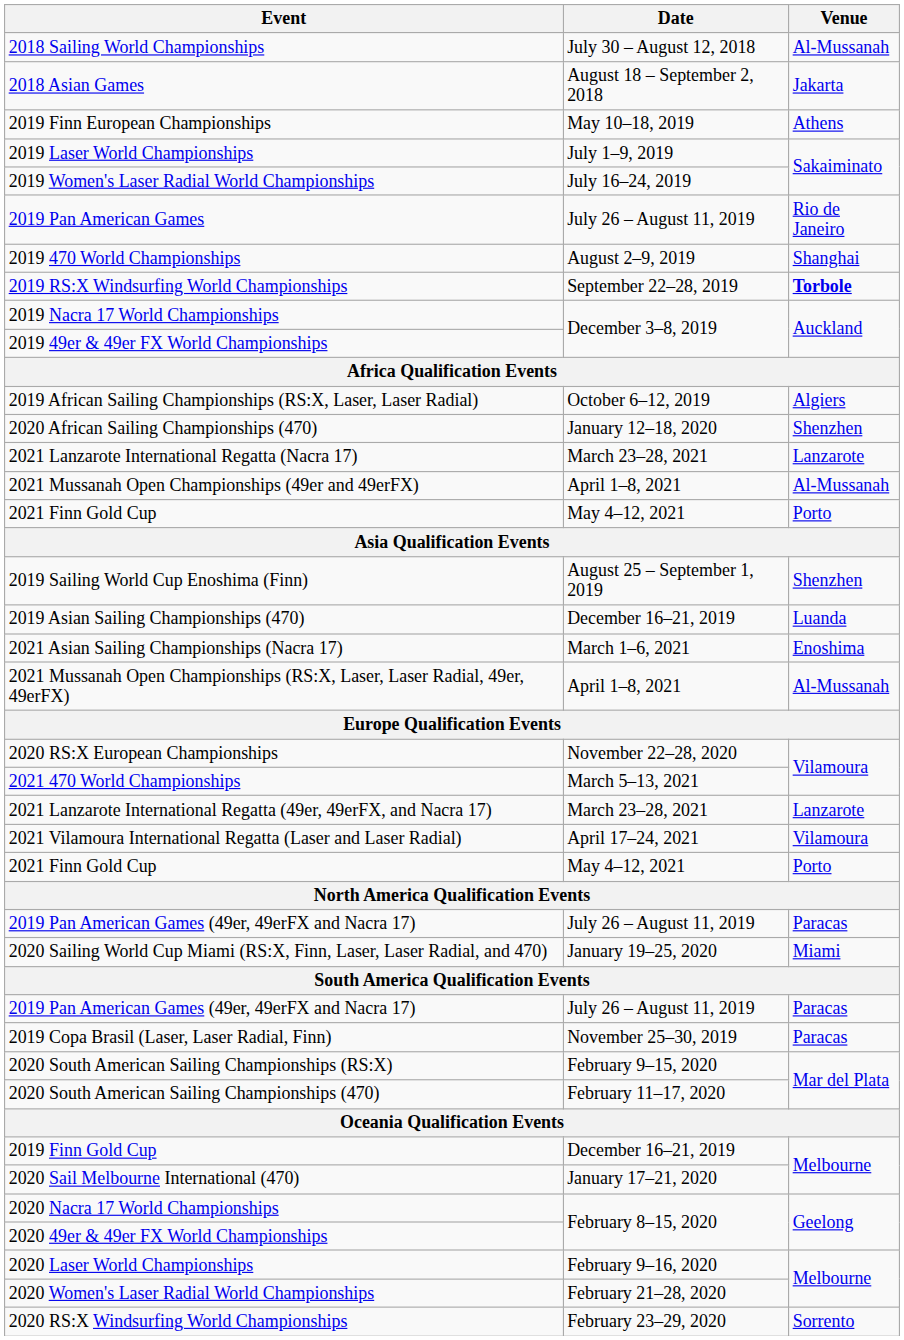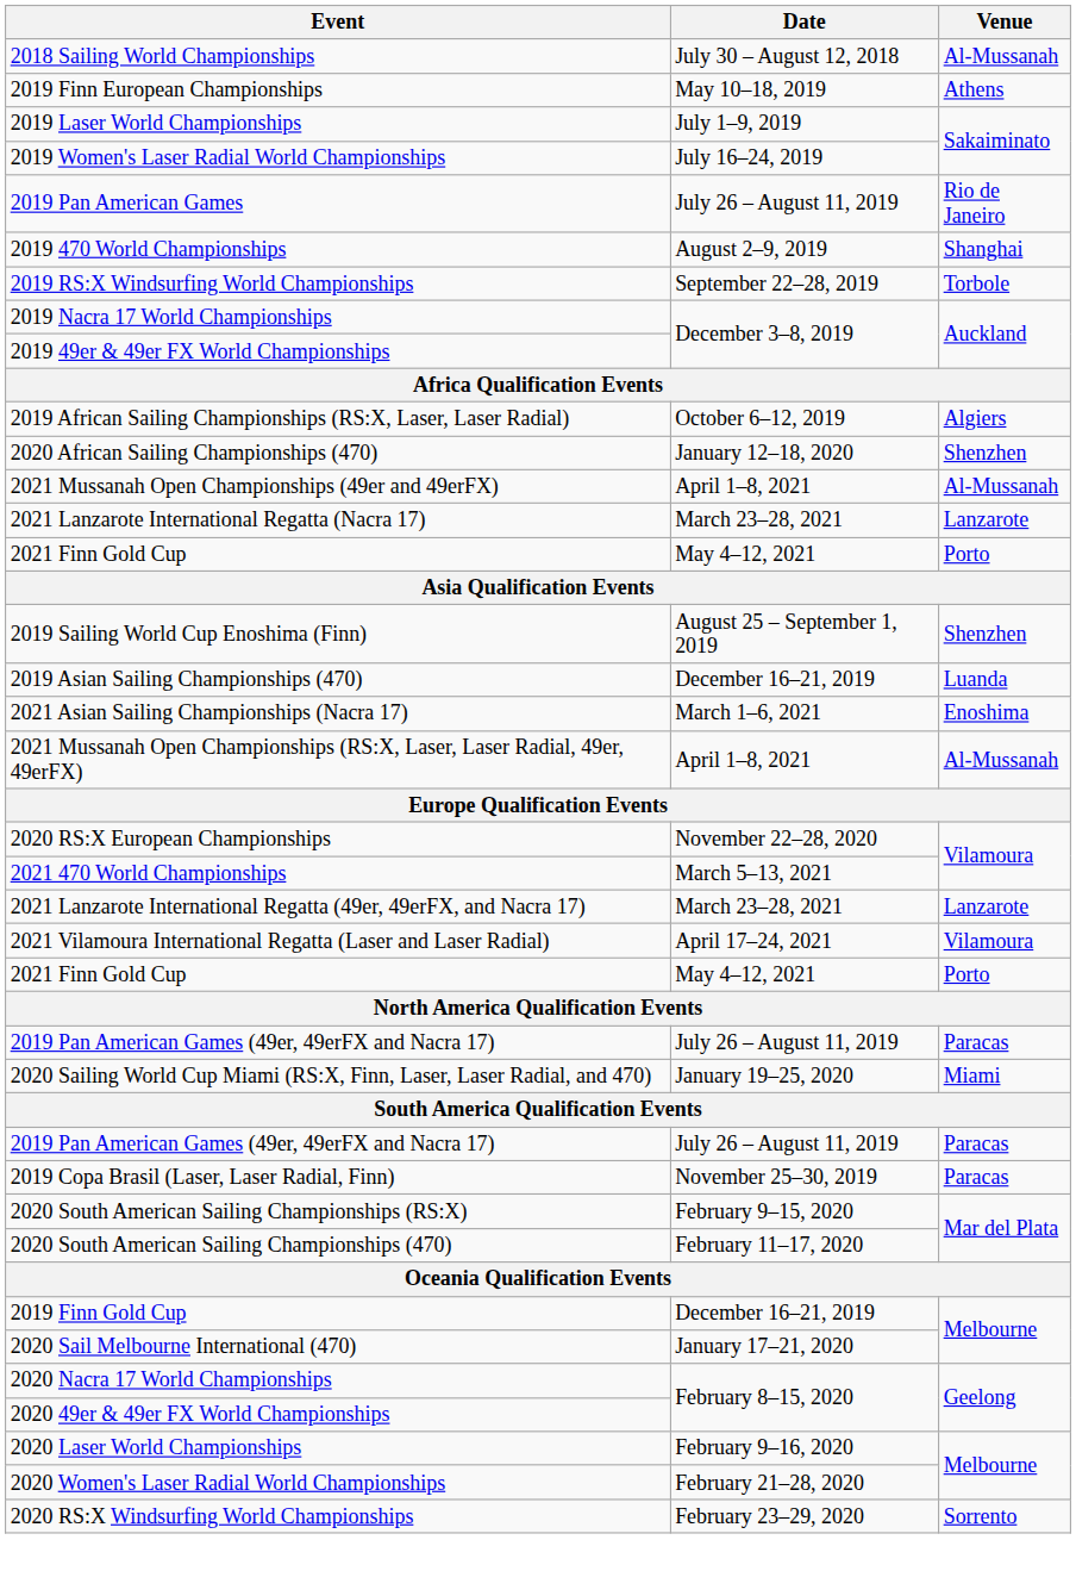- row: 2018 Asian Games | August 18 – September 2, 2018 | Jakarta
2019 RS:X Windsurfing World Championships | Venue: bold -> normal
rows swapped: 2021 Lanzarote International Regatta (Nacra 17) <-> 2021 Mussanah Open Championships (49er and 49erFX)
